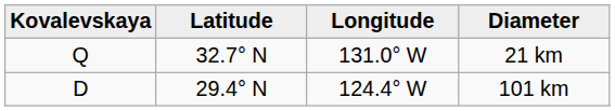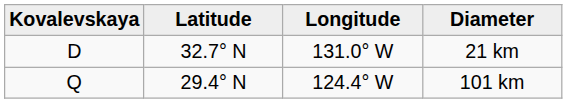21 km | Kovalevskaya: Q -> D
101 km | Kovalevskaya: D -> Q
